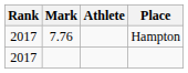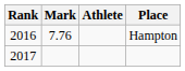Hampton | Rank: 2017 -> 2016
